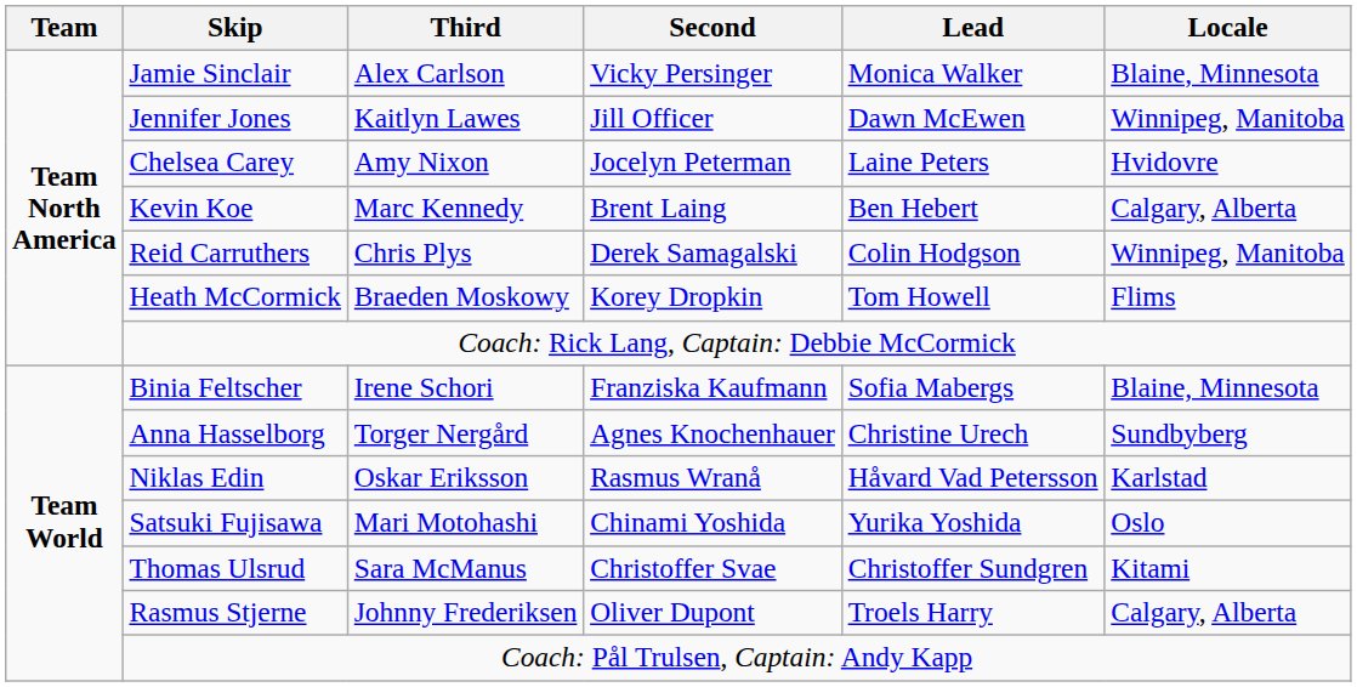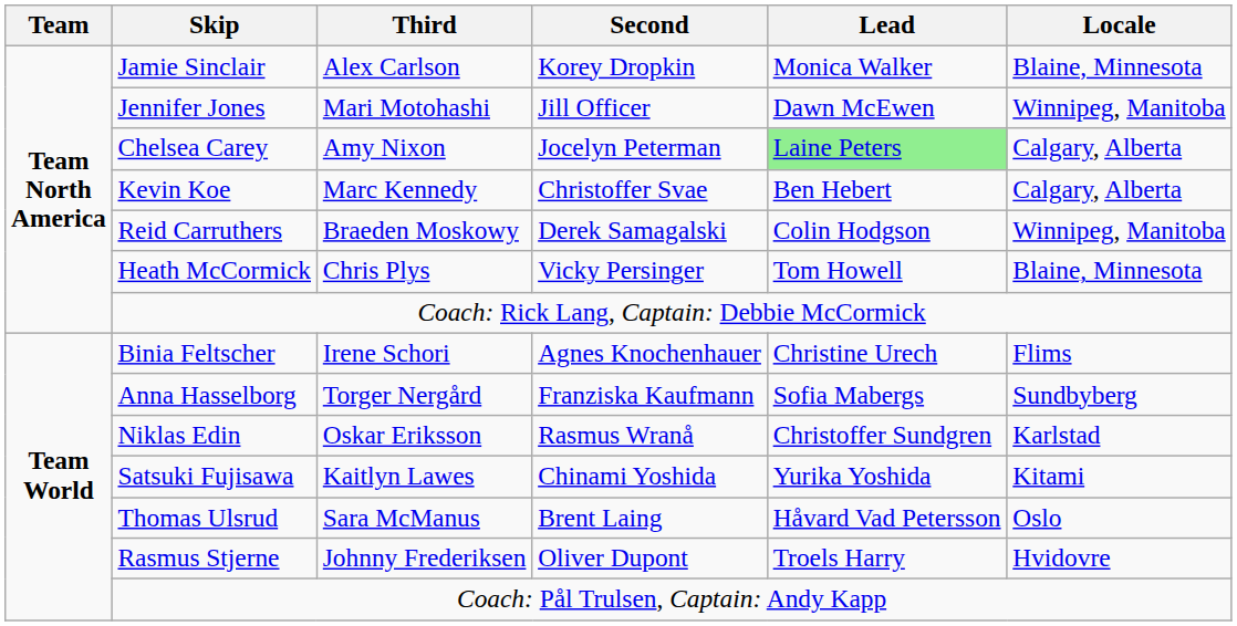Jamie Sinclair | Second: Vicky Persinger -> Korey Dropkin
Jennifer Jones | Third: Kaitlyn Lawes -> Mari Motohashi
Chelsea Carey | Lead: no background -> lightgreen background
Chelsea Carey | Locale: Hvidovre -> Calgary, Alberta
Kevin Koe | Second: Brent Laing -> Christoffer Svae
Reid Carruthers | Third: Chris Plys -> Braeden Moskowy
Heath McCormick | Third: Braeden Moskowy -> Chris Plys
Heath McCormick | Second: Korey Dropkin -> Vicky Persinger
Heath McCormick | Locale: Flims -> Blaine, Minnesota
Binia Feltscher | Second: Franziska Kaufmann -> Agnes Knochenhauer
Binia Feltscher | Lead: Sofia Mabergs -> Christine Urech
Binia Feltscher | Locale: Blaine, Minnesota -> Flims
Anna Hasselborg | Second: Agnes Knochenhauer -> Franziska Kaufmann
Anna Hasselborg | Lead: Christine Urech -> Sofia Mabergs
Niklas Edin | Lead: Håvard Vad Petersson -> Christoffer Sundgren
Satsuki Fujisawa | Third: Mari Motohashi -> Kaitlyn Lawes
Satsuki Fujisawa | Locale: Oslo -> Kitami
Thomas Ulsrud | Second: Christoffer Svae -> Brent Laing
Thomas Ulsrud | Lead: Christoffer Sundgren -> Håvard Vad Petersson
Thomas Ulsrud | Locale: Kitami -> Oslo
Rasmus Stjerne | Locale: Calgary, Alberta -> Hvidovre
